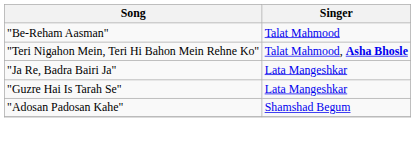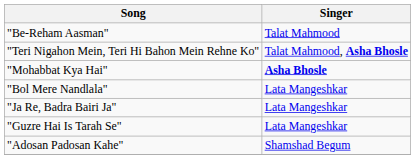+ row: "Mohabbat Kya Hai" | Asha Bhosle
+ row: "Bol Mere Nandlala" | Lata Mangeshkar
